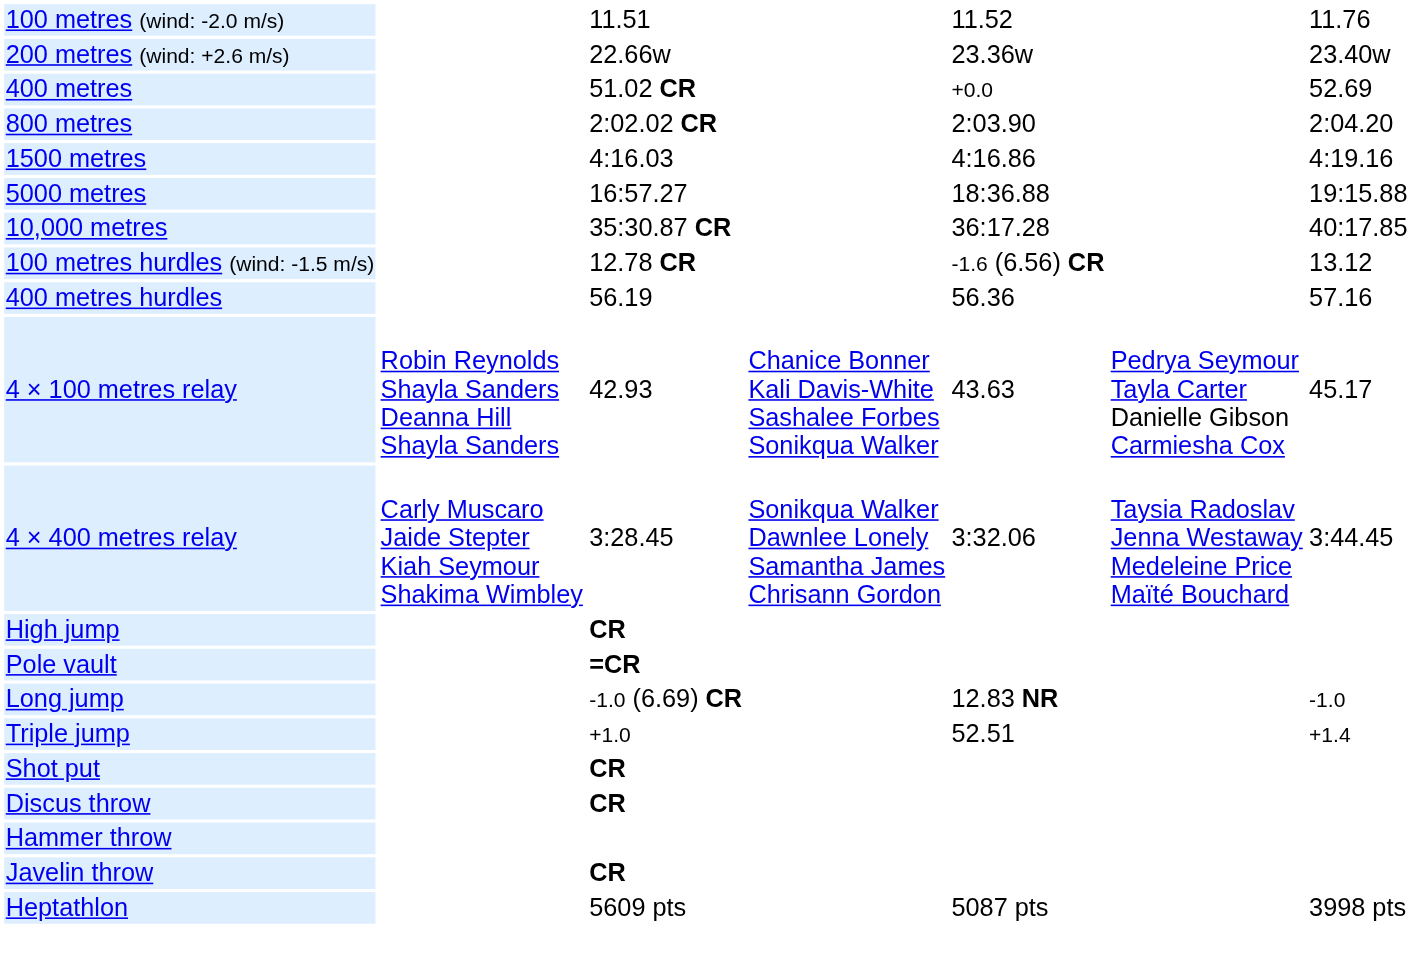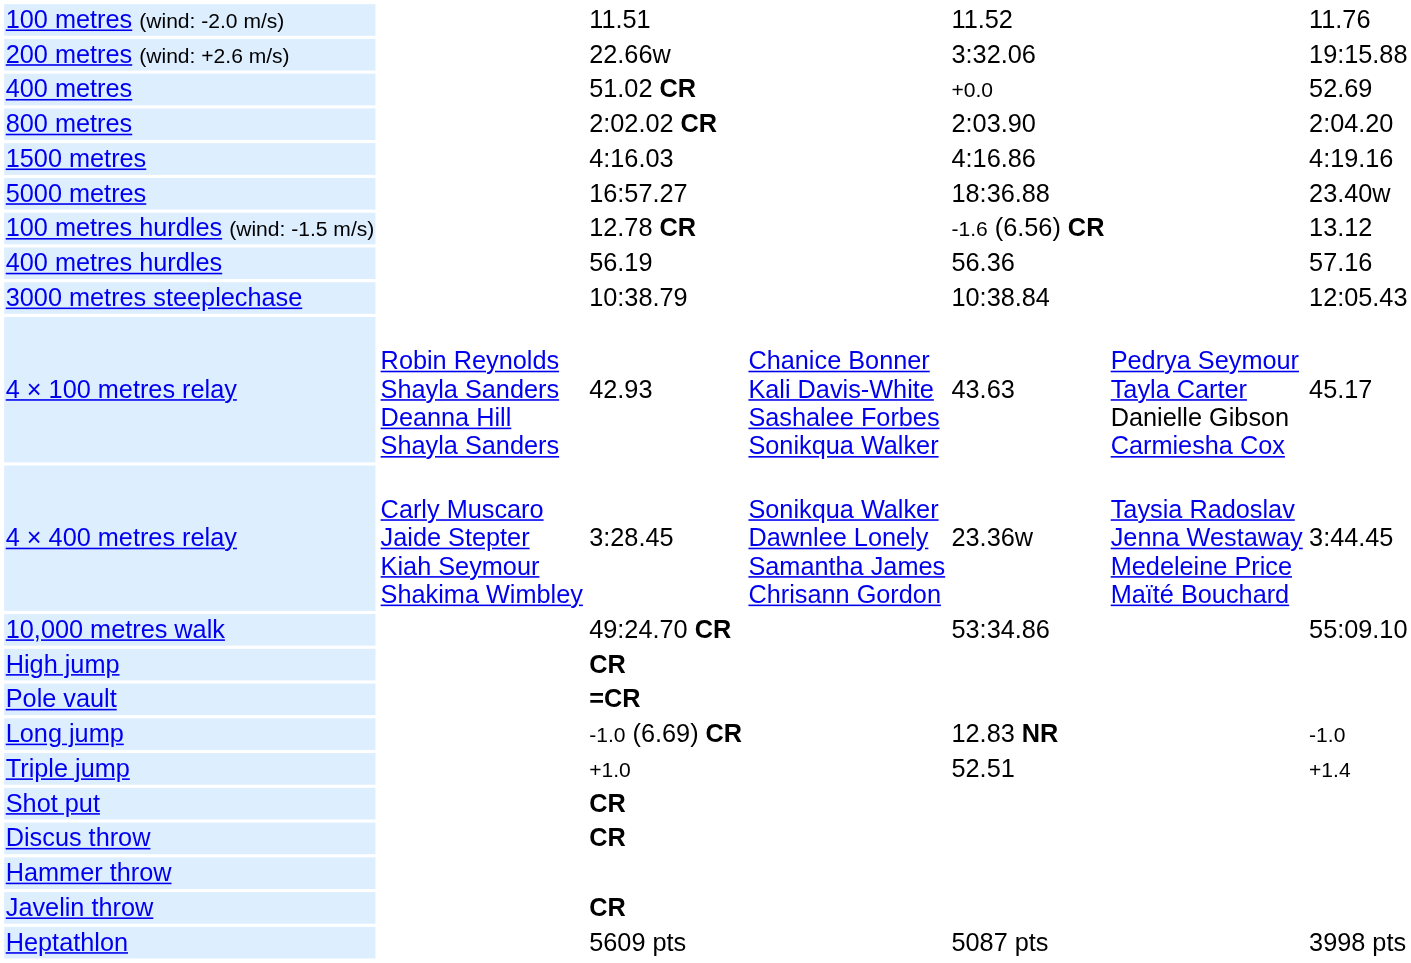200 metres (wind: +2.6 m/s) | column 5: 23.36w -> 3:32.06
200 metres (wind: +2.6 m/s) | column 7: 23.40w -> 19:15.88
5000 metres | column 7: 19:15.88 -> 23.40w
- row: 10,000 metres | 35:30.87 CR | 36:17.28 | 40:17.85
+ row: 3000 metres steeplechase | 10:38.79 | 10:38.84 | 12:05.43
4 × 400 metres relay | column 5: 3:32.06 -> 23.36w
+ row: 10,000 metres walk | 49:24.70 CR | 53:34.86 | 55:09.10
